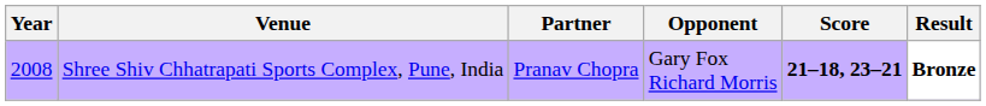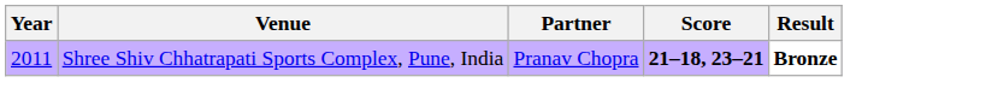- column: Opponent | Gary Fox Richard Morris
Shree Shiv Chhatrapati Sports Complex, Pune, India | Year: 2008 -> 2011
